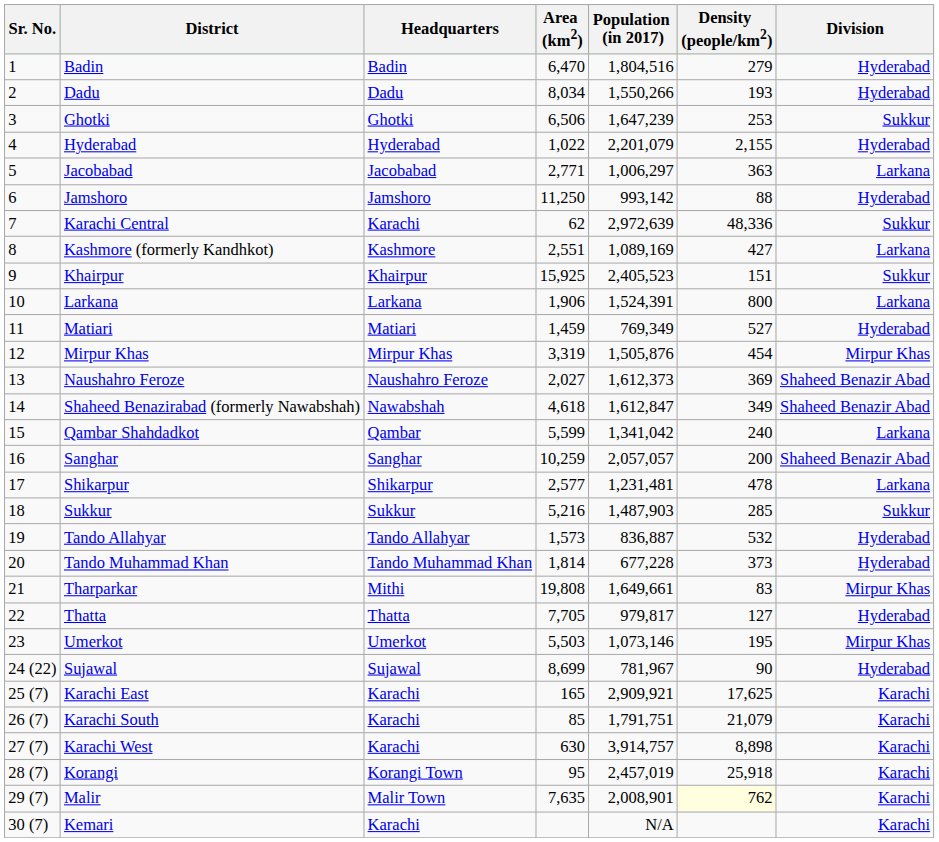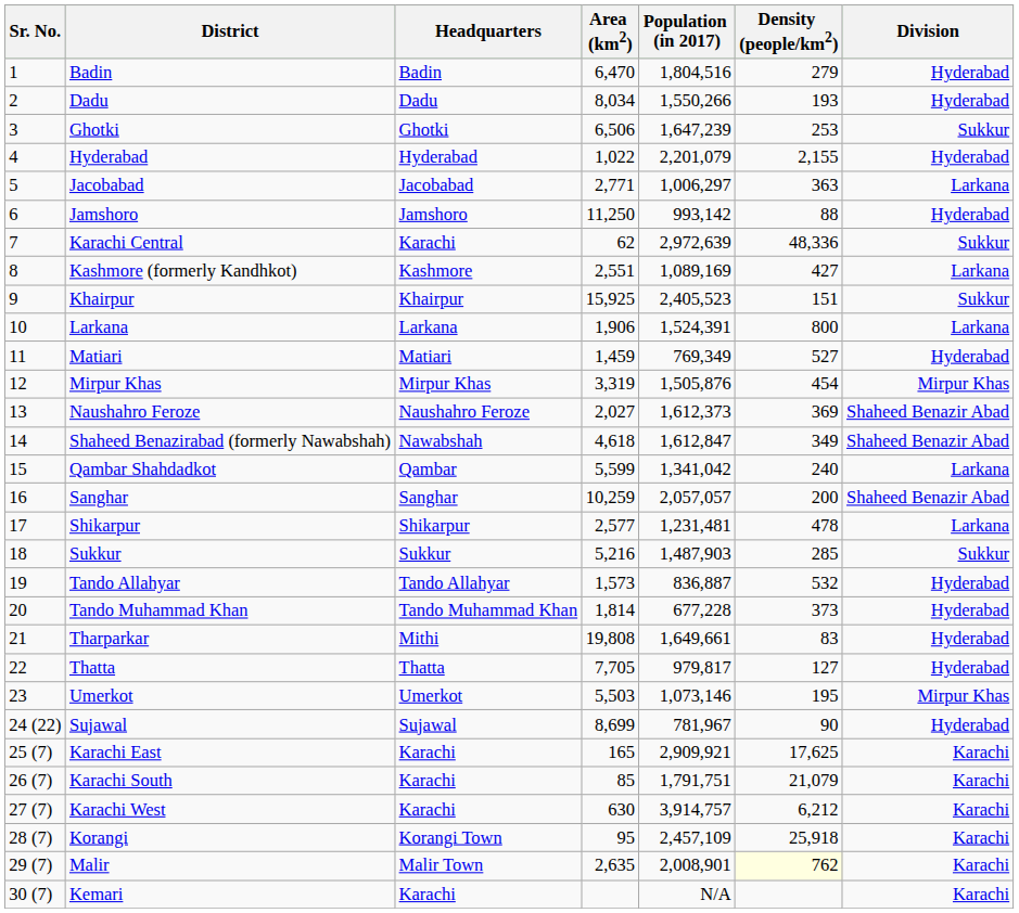Tharparkar | Division: Mirpur Khas -> Hyderabad
Karachi West | Density (people/km2): 8,898 -> 6,212
Korangi | Population (in 2017): 2,457,019 -> 2,457,109
Malir | Area (km2): 7,635 -> 2,635
